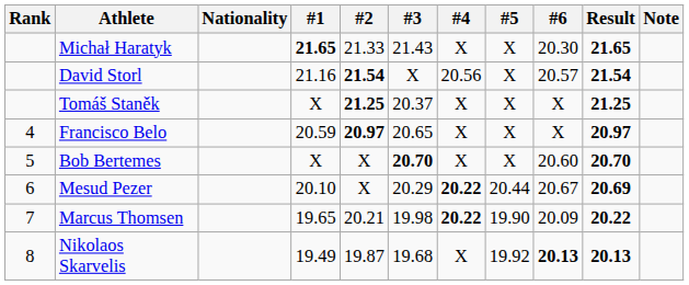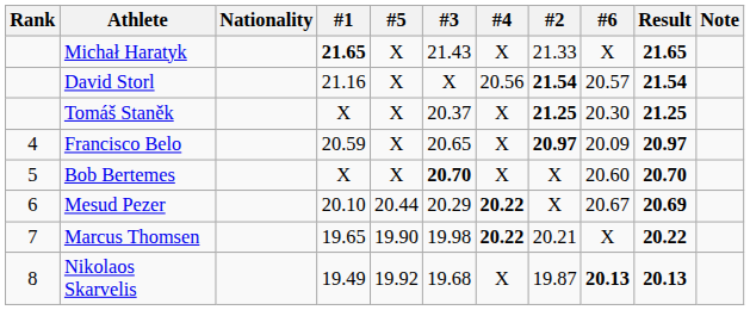columns swapped: #2 <-> #5
Michał Haratyk | #6: 20.30 -> X
Tomáš Staněk | #6: X -> 20.30
Francisco Belo | #6: X -> 20.09
Marcus Thomsen | #6: 20.09 -> X
